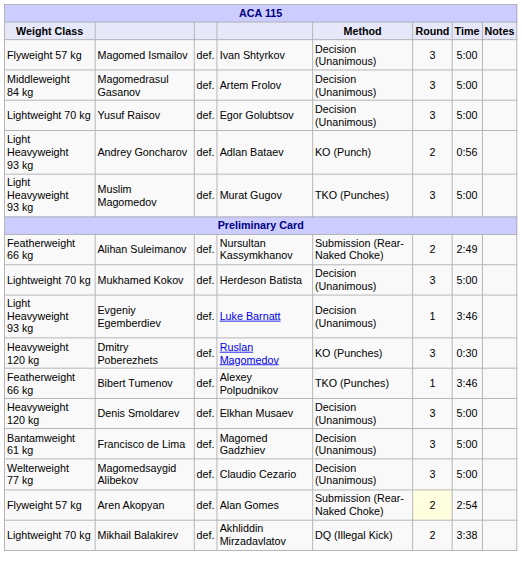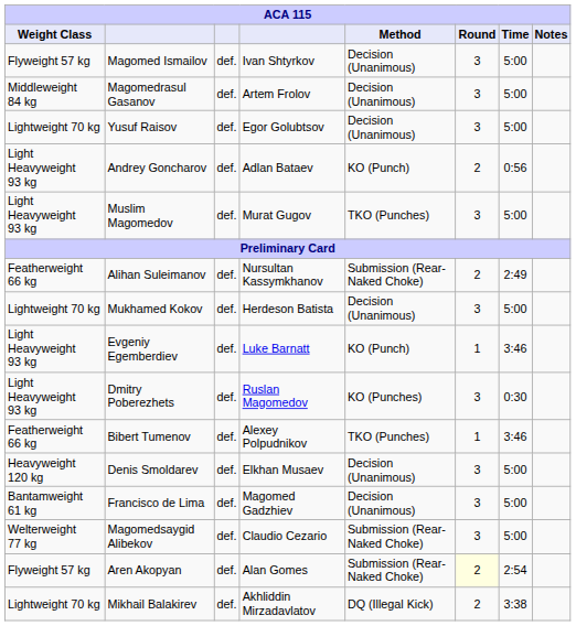Evgeniy Egemberdiev | Method: Decision (Unanimous) -> KO (Punch)
Dmitry Poberezhets | Weight Class: Heavyweight 120 kg -> Light Heavyweight 93 kg
Magomedsaygid Alibekov | Method: Decision (Unanimous) -> Submission (Rear-Naked Choke)
